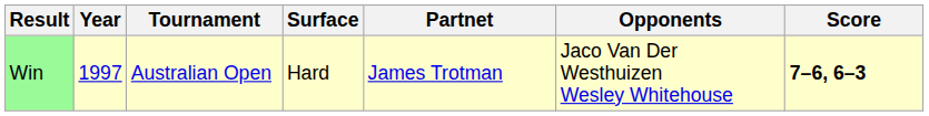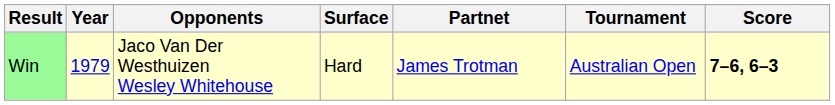columns swapped: Tournament <-> Opponents
Win | Year: 1997 -> 1979
